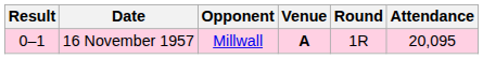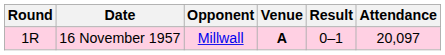columns swapped: Round <-> Result
16 November 1957 | Attendance: 20,095 -> 20,097
